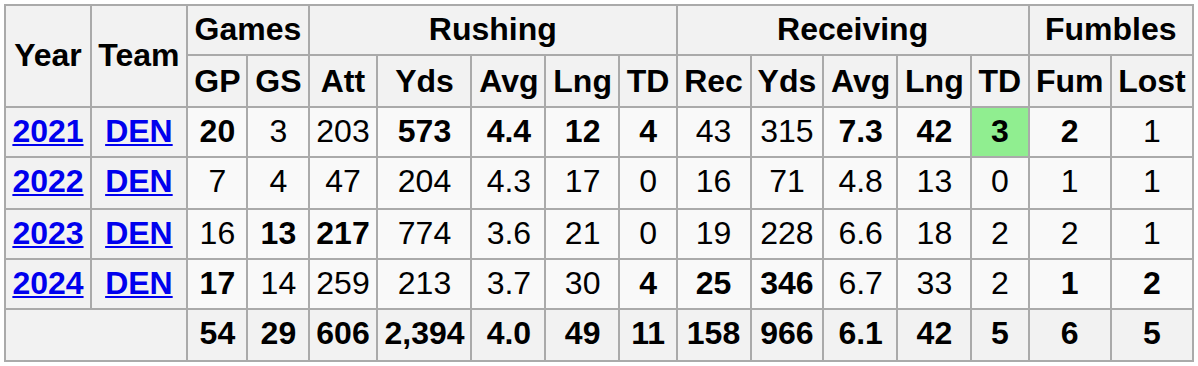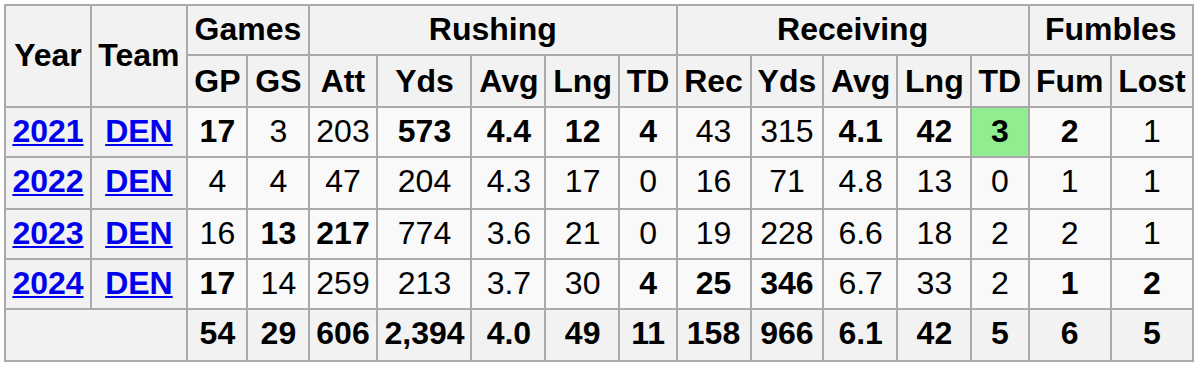2021 | Games / GP: 20 -> 17
2021 | Receiving / Avg: 7.3 -> 4.1
2022 | Games / GP: 7 -> 4
